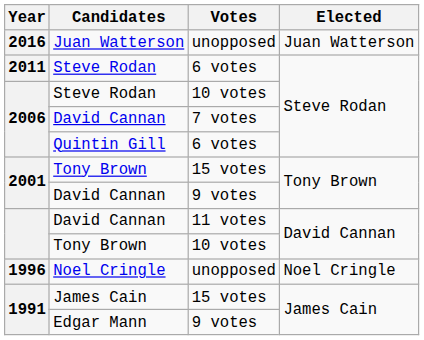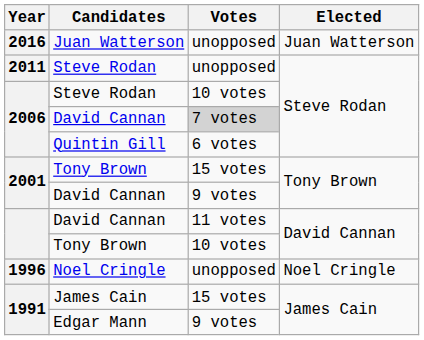2011 / Steve Rodan | Votes: 6 votes -> unopposed
2006 / David Cannan | Votes: no background -> lightgrey background
